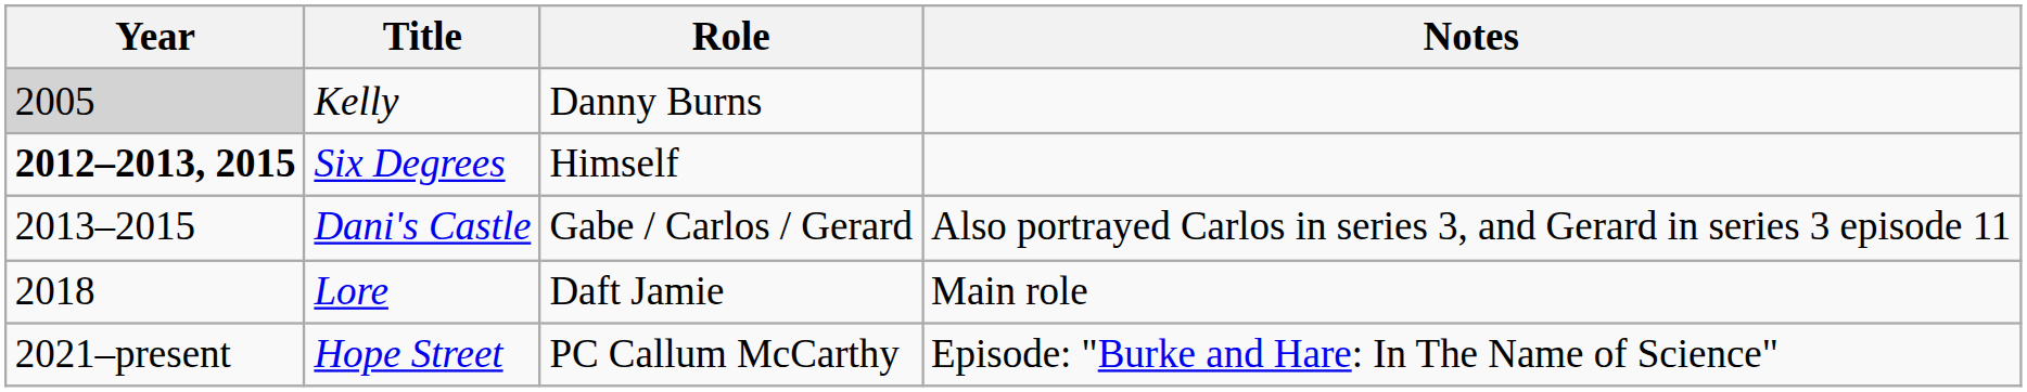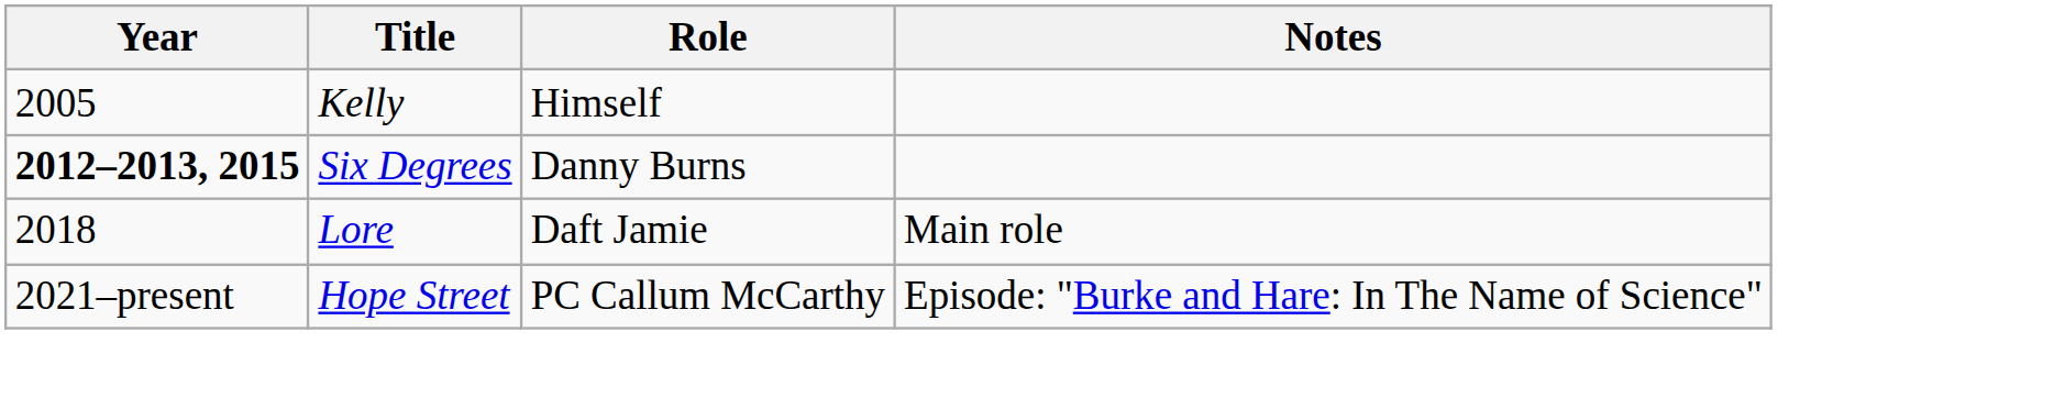Kelly | Year: lightgrey background -> no background
Kelly | Role: Danny Burns -> Himself
Six Degrees | Role: Himself -> Danny Burns
- row: 2013–2015 | Dani's Castle | Gabe / Carlos / Gerard | Also portrayed Carlos in series 3, and Gerard in series 3 episode 11
